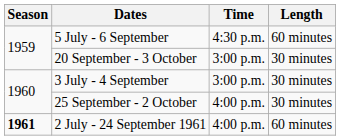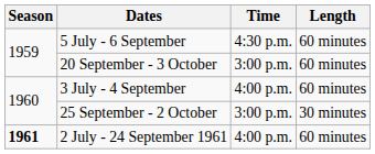20 September - 3 October | Length: 30 minutes -> 60 minutes
3 July - 4 September | Time: 3:00 p.m. -> 4:00 p.m.
3 July - 4 September | Length: 30 minutes -> 60 minutes
25 September - 2 October | Time: 4:00 p.m. -> 3:00 p.m.
